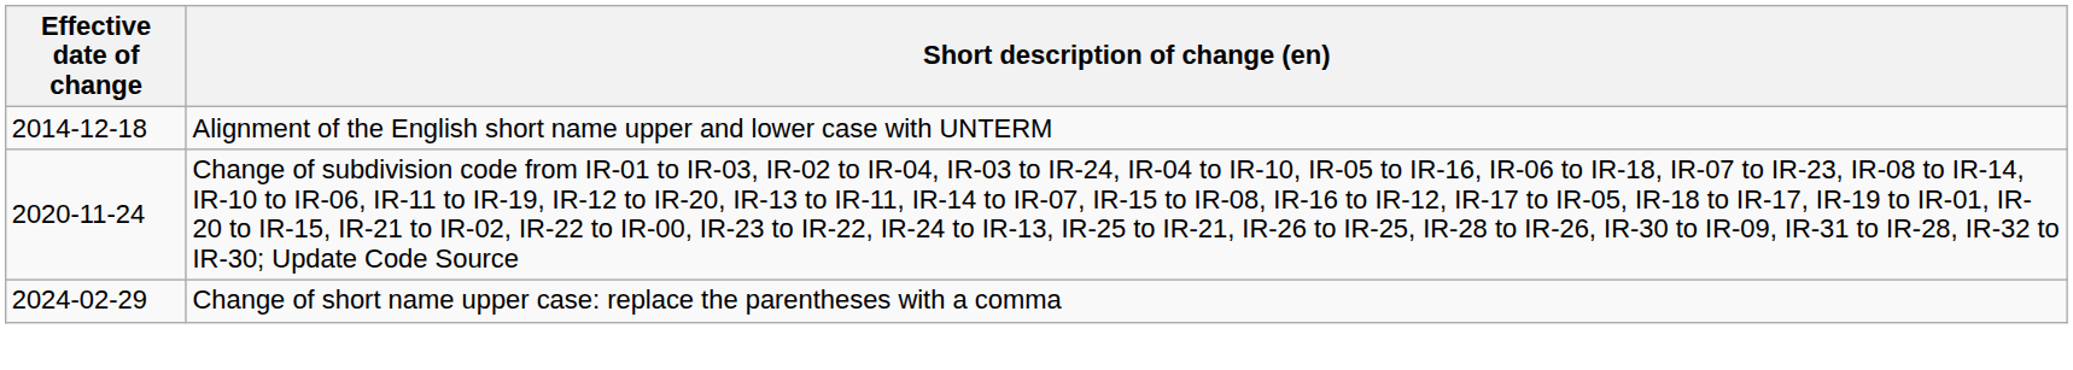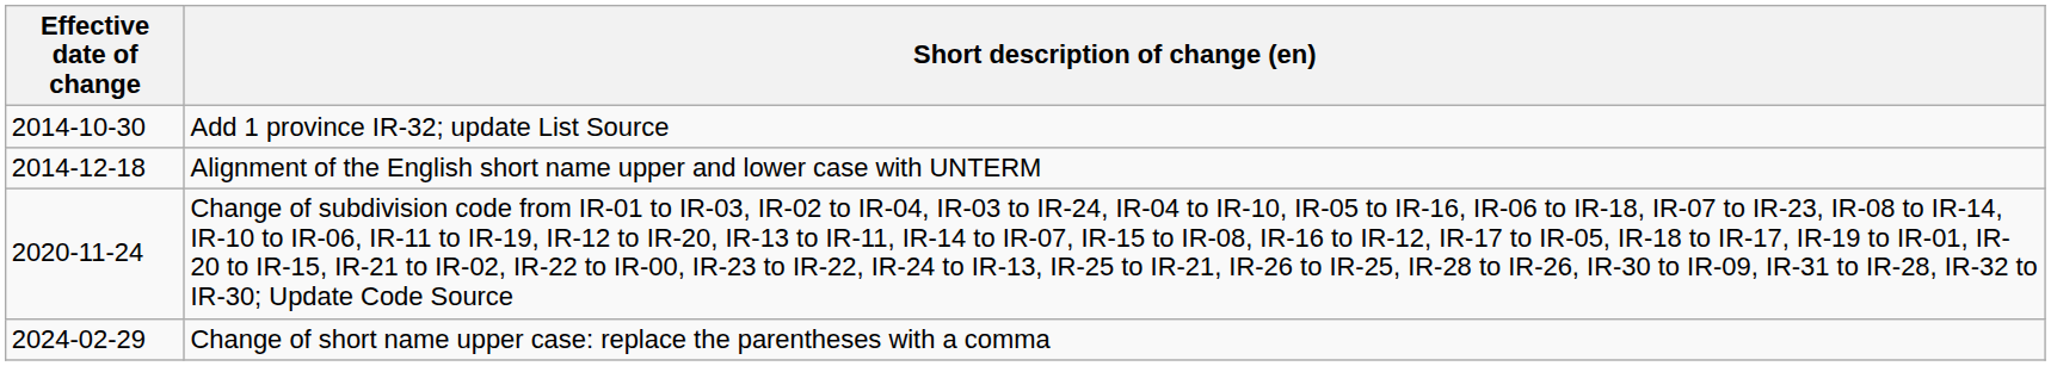+ row: 2014-10-30 | Add 1 province IR-32; update List Source
